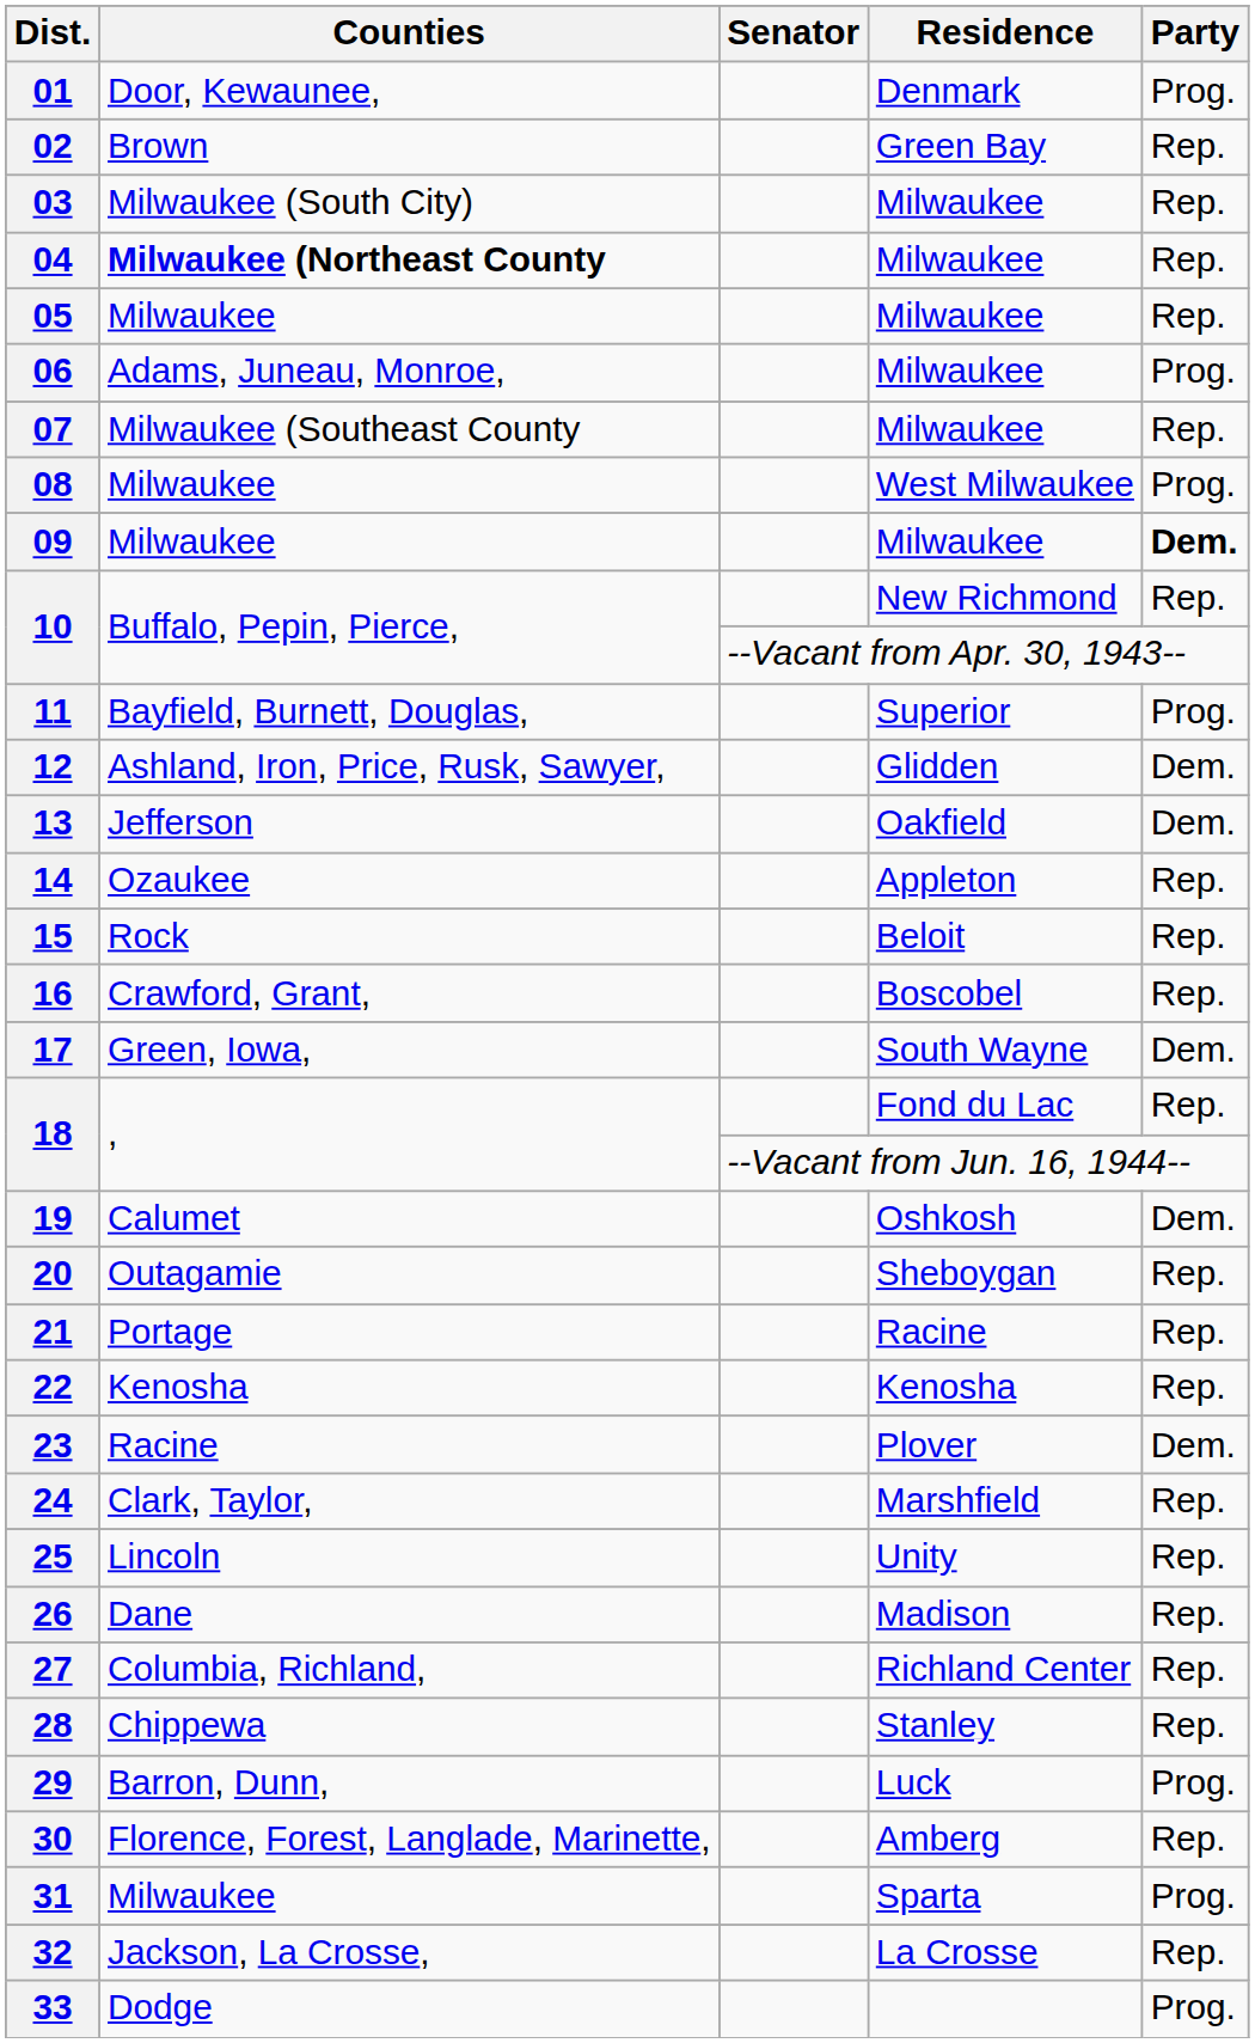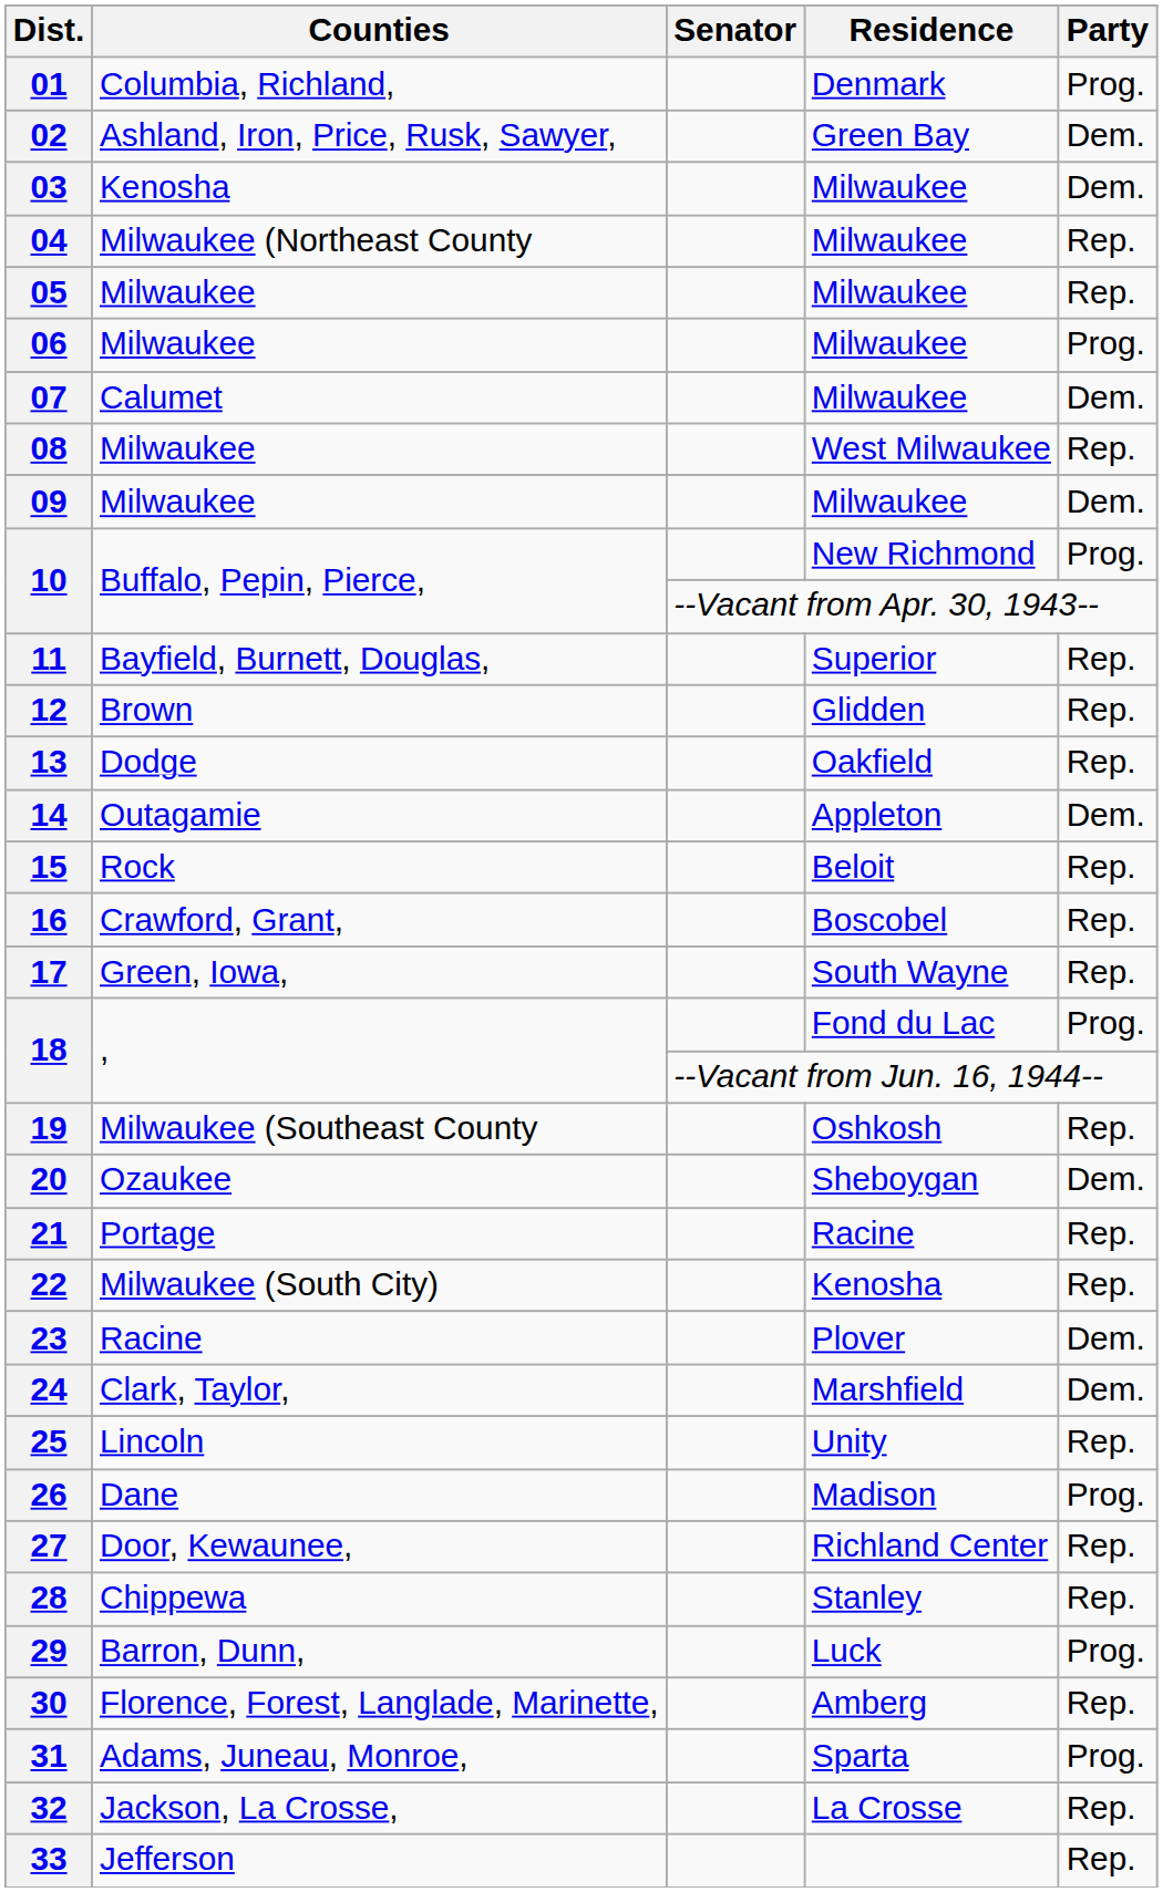01 | Counties: Door, Kewaunee, -> Columbia, Richland,
02 | Counties: Brown -> Ashland, Iron, Price, Rusk, Sawyer,
02 | Party: Rep. -> Dem.
03 | Counties: Milwaukee (South City) -> Kenosha
03 | Party: Rep. -> Dem.
04 | Counties: bold -> normal
06 | Counties: Adams, Juneau, Monroe, -> Milwaukee
07 | Counties: Milwaukee (Southeast County -> Calumet
07 | Party: Rep. -> Dem.
08 | Party: Prog. -> Rep.
09 | Party: bold -> normal
10 / New Richmond | Party: Rep. -> Prog.
11 | Party: Prog. -> Rep.
12 | Counties: Ashland, Iron, Price, Rusk, Sawyer, -> Brown
12 | Party: Dem. -> Rep.
13 | Counties: Jefferson -> Dodge
13 | Party: Dem. -> Rep.
14 | Counties: Ozaukee -> Outagamie
14 | Party: Rep. -> Dem.
17 | Party: Dem. -> Rep.
18 / Fond du Lac | Party: Rep. -> Prog.
19 | Counties: Calumet -> Milwaukee (Southeast County
19 | Party: Dem. -> Rep.
20 | Counties: Outagamie -> Ozaukee
20 | Party: Rep. -> Dem.
22 | Counties: Kenosha -> Milwaukee (South City)
24 | Party: Rep. -> Dem.
26 | Party: Rep. -> Prog.
27 | Counties: Columbia, Richland, -> Door, Kewaunee,
31 | Counties: Milwaukee -> Adams, Juneau, Monroe,
33 | Counties: Dodge -> Jefferson
33 | Party: Prog. -> Rep.
